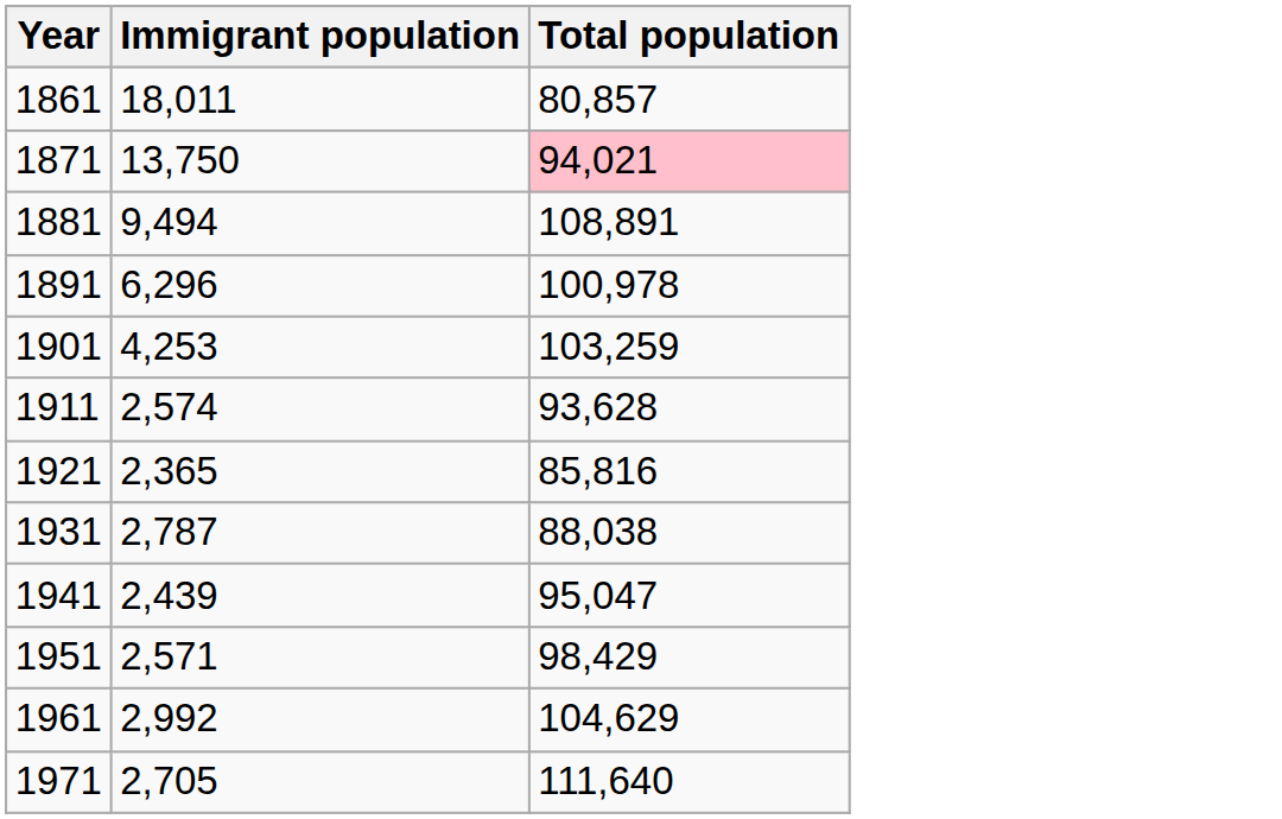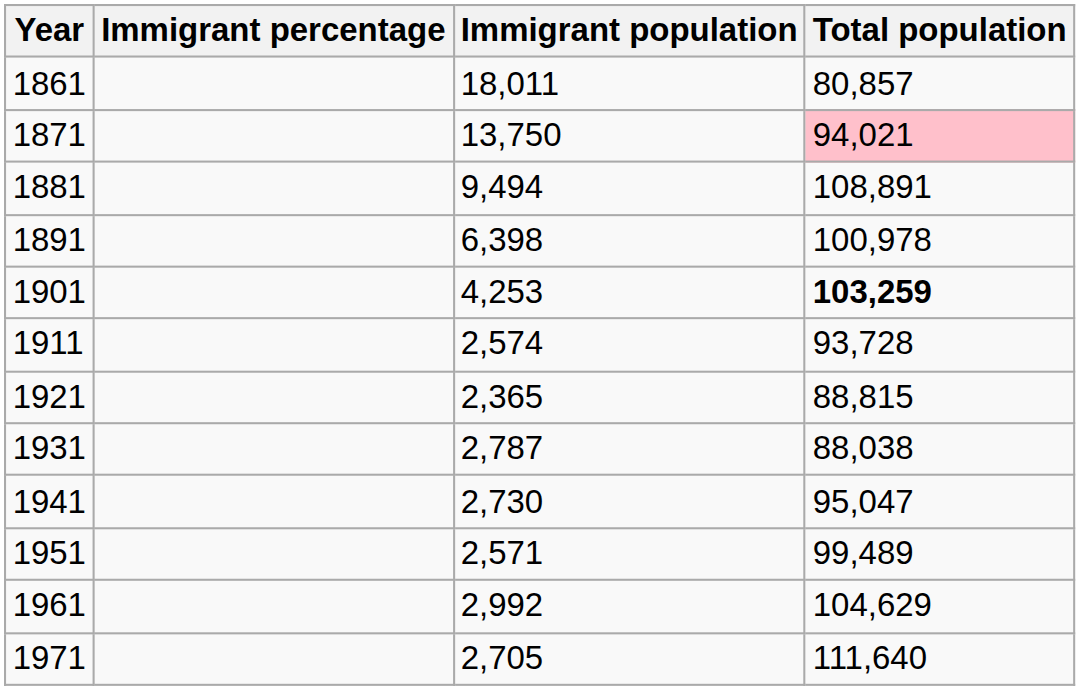+ column: Immigrant percentage
1891 | Immigrant population: 6,296 -> 6,398
1901 | Total population: normal -> bold
1911 | Total population: 93,628 -> 93,728
1921 | Total population: 85,816 -> 88,815
1941 | Immigrant population: 2,439 -> 2,730
1951 | Total population: 98,429 -> 99,489
